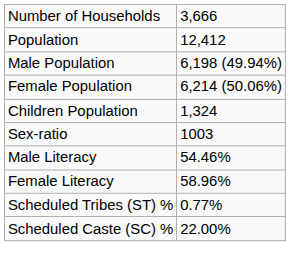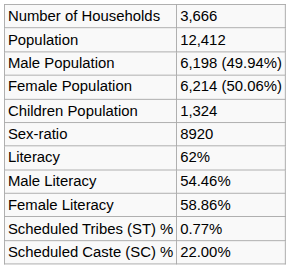Sex-ratio | column 2: 1003 -> 8920
+ row: Literacy | 62%
Female Literacy | column 2: 58.96% -> 58.86%
